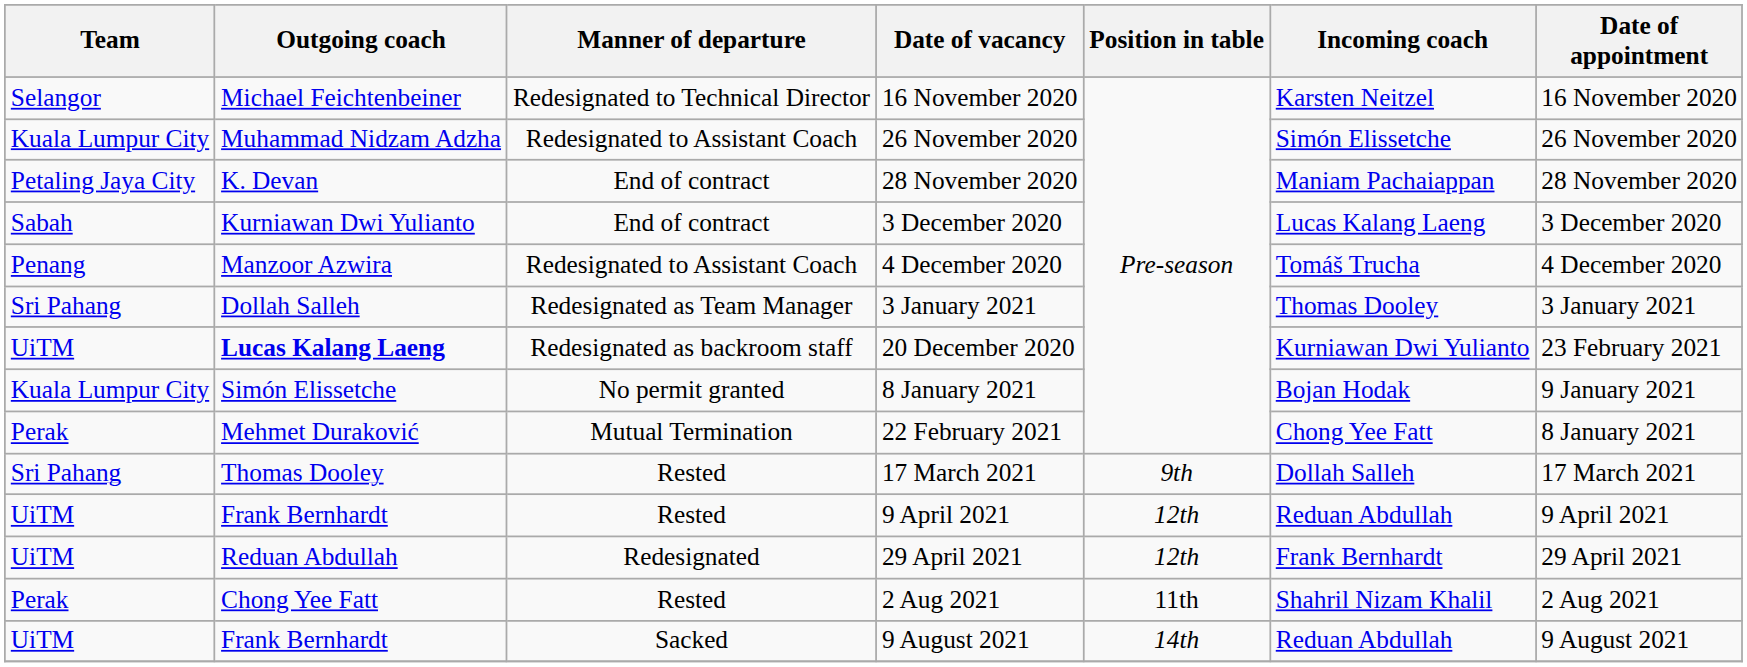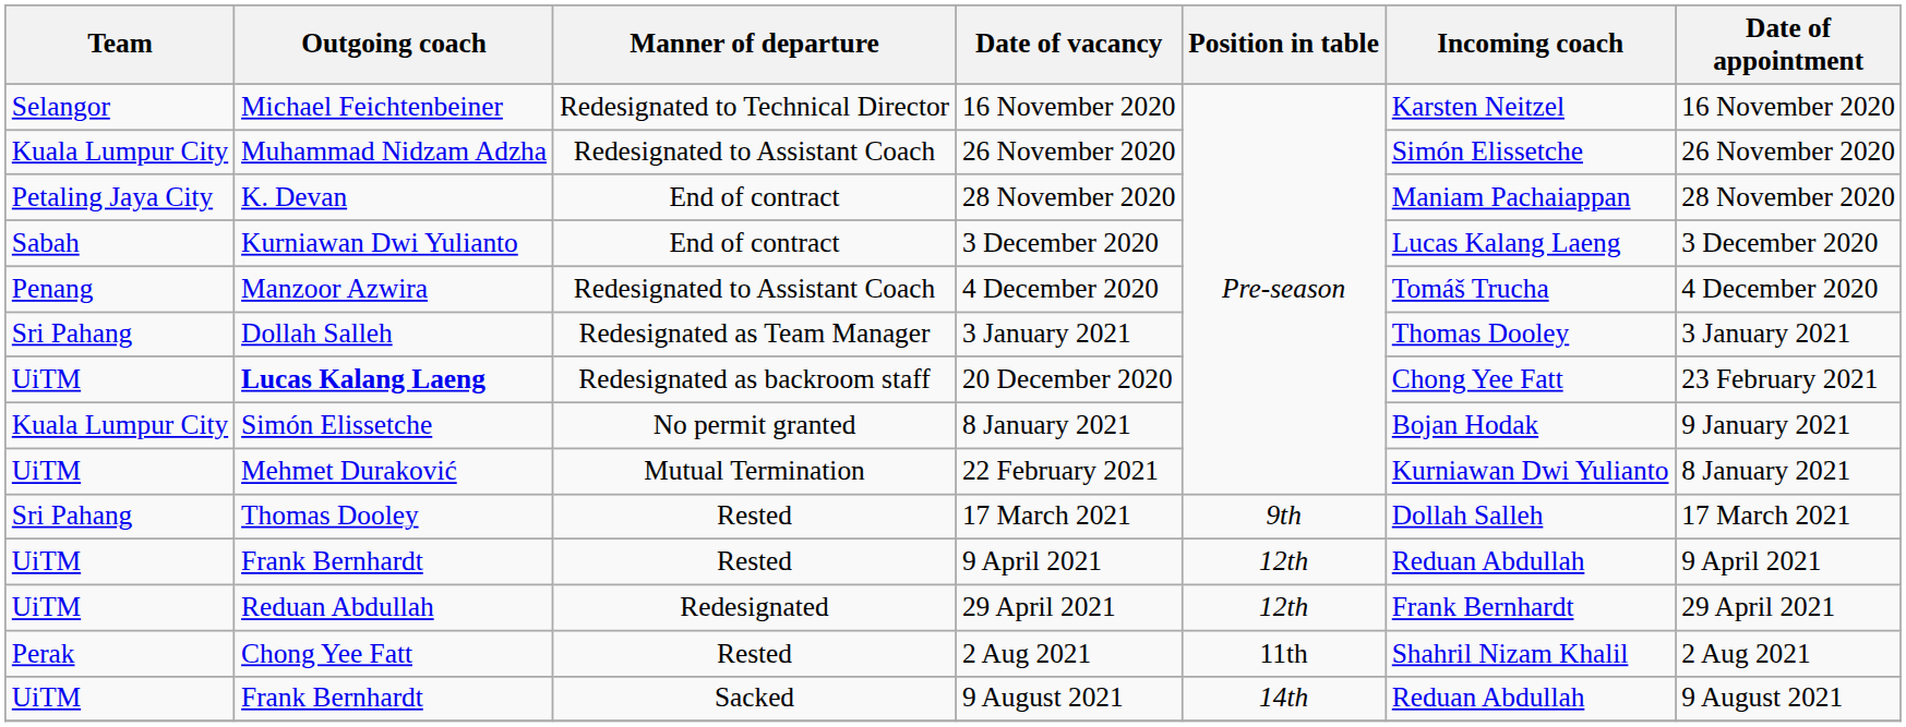20 December 2020 | Incoming coach: Kurniawan Dwi Yulianto -> Chong Yee Fatt
22 February 2021 | Team: Perak -> UiTM
22 February 2021 | Incoming coach: Chong Yee Fatt -> Kurniawan Dwi Yulianto
